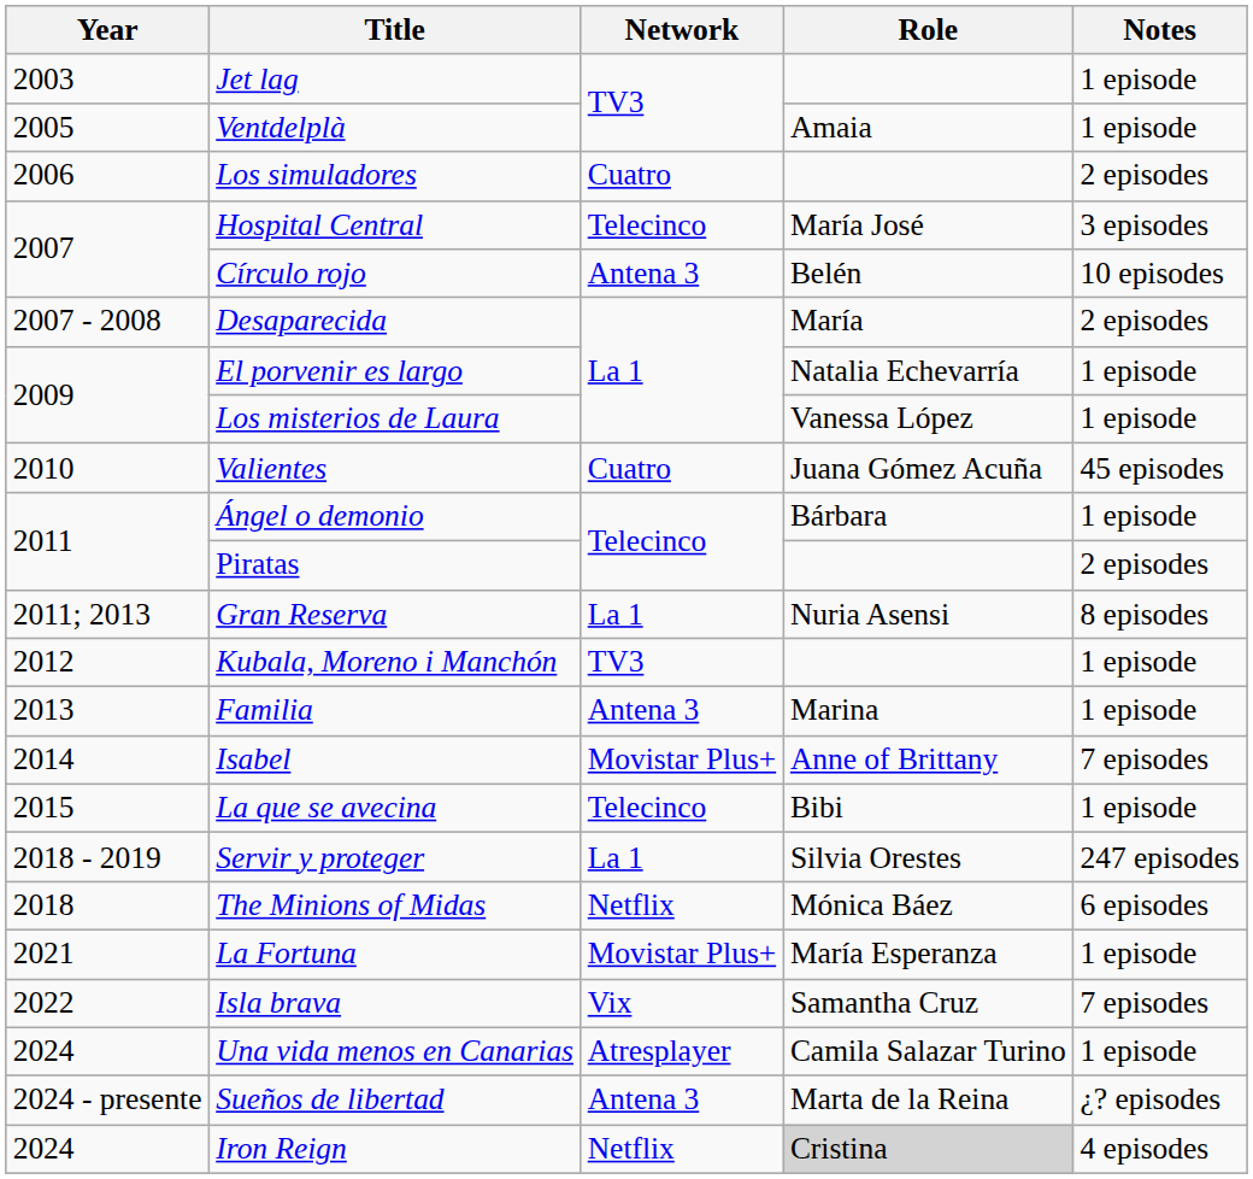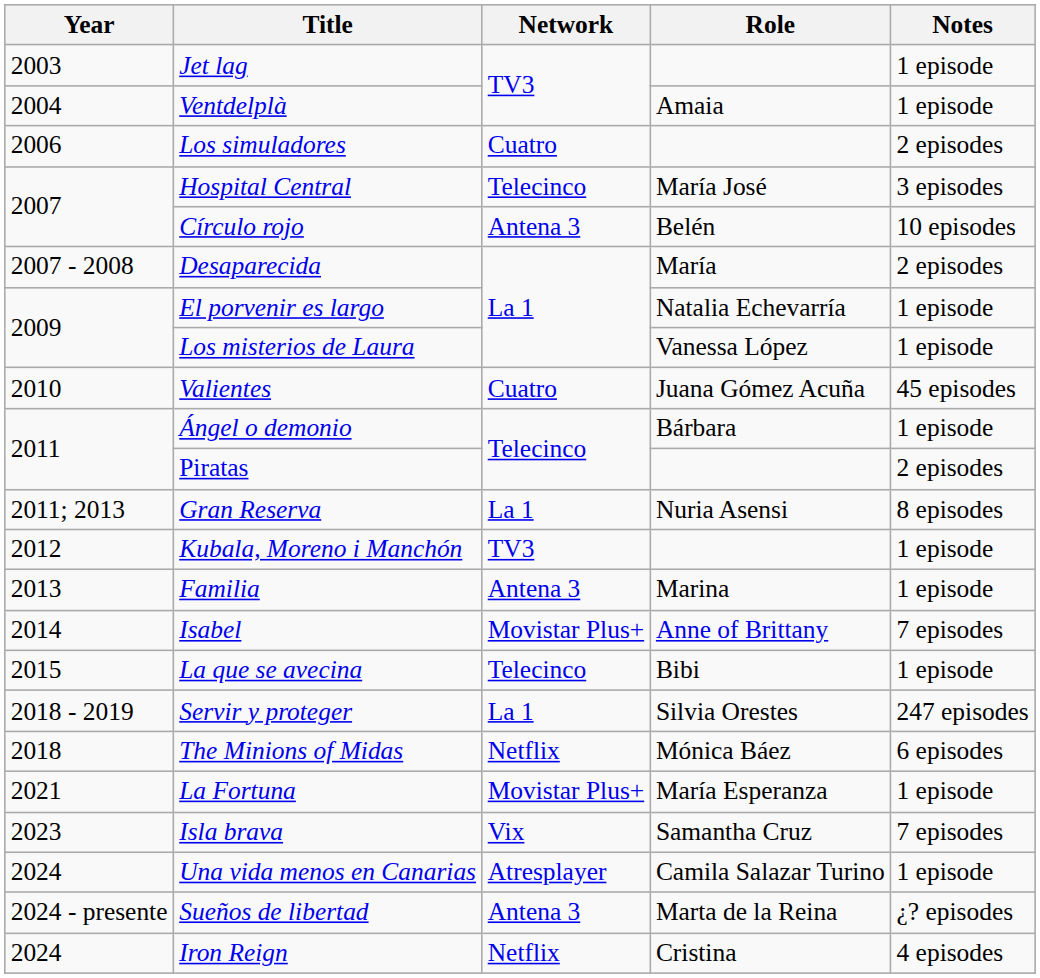Ventdelplà | Year: 2005 -> 2004
Isla brava | Year: 2022 -> 2023
Iron Reign | Role: lightgrey background -> no background
